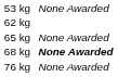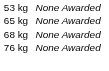- row: 62 kg
68 kg | column 4: bold -> normal
